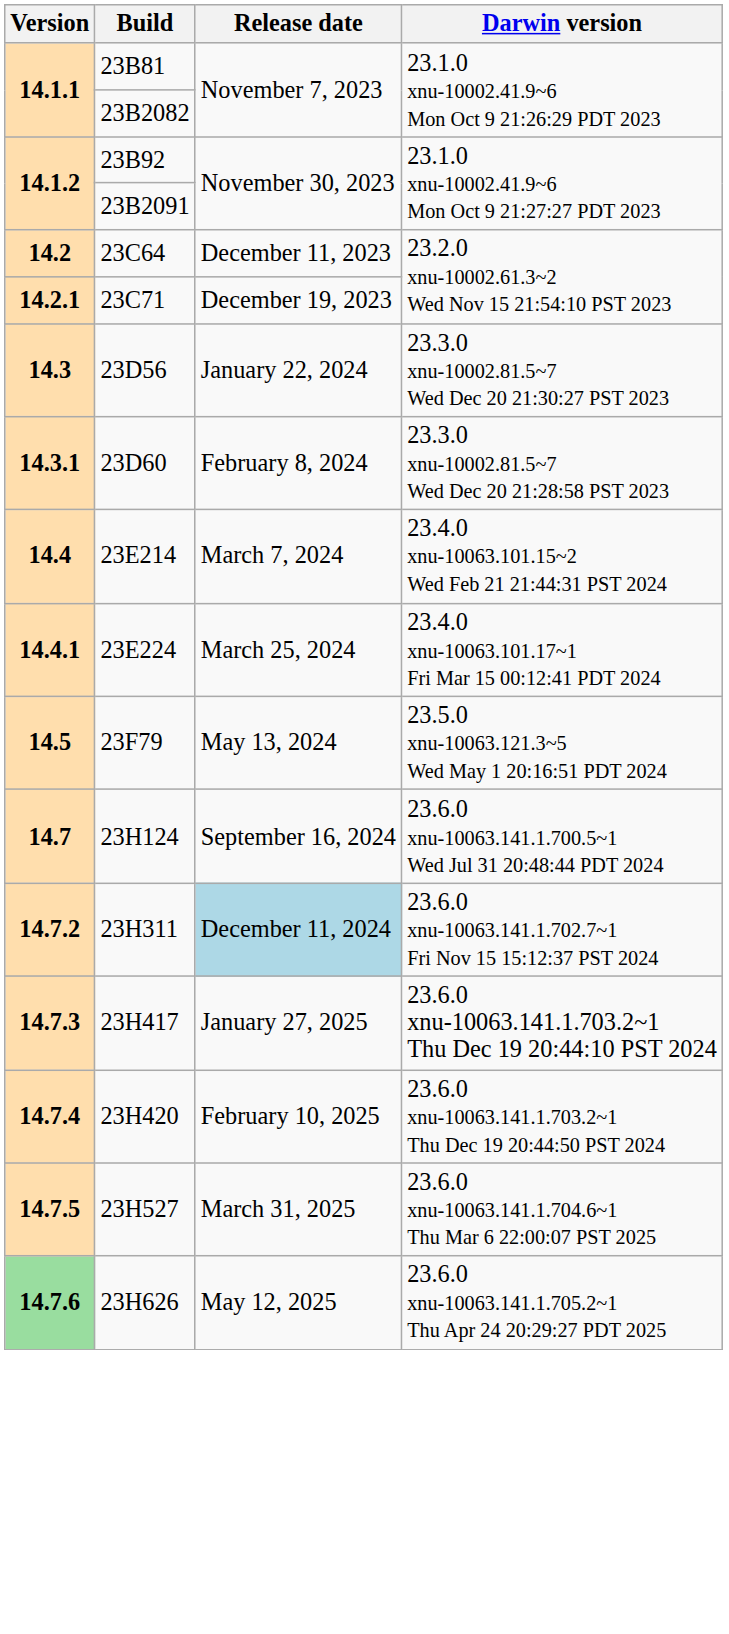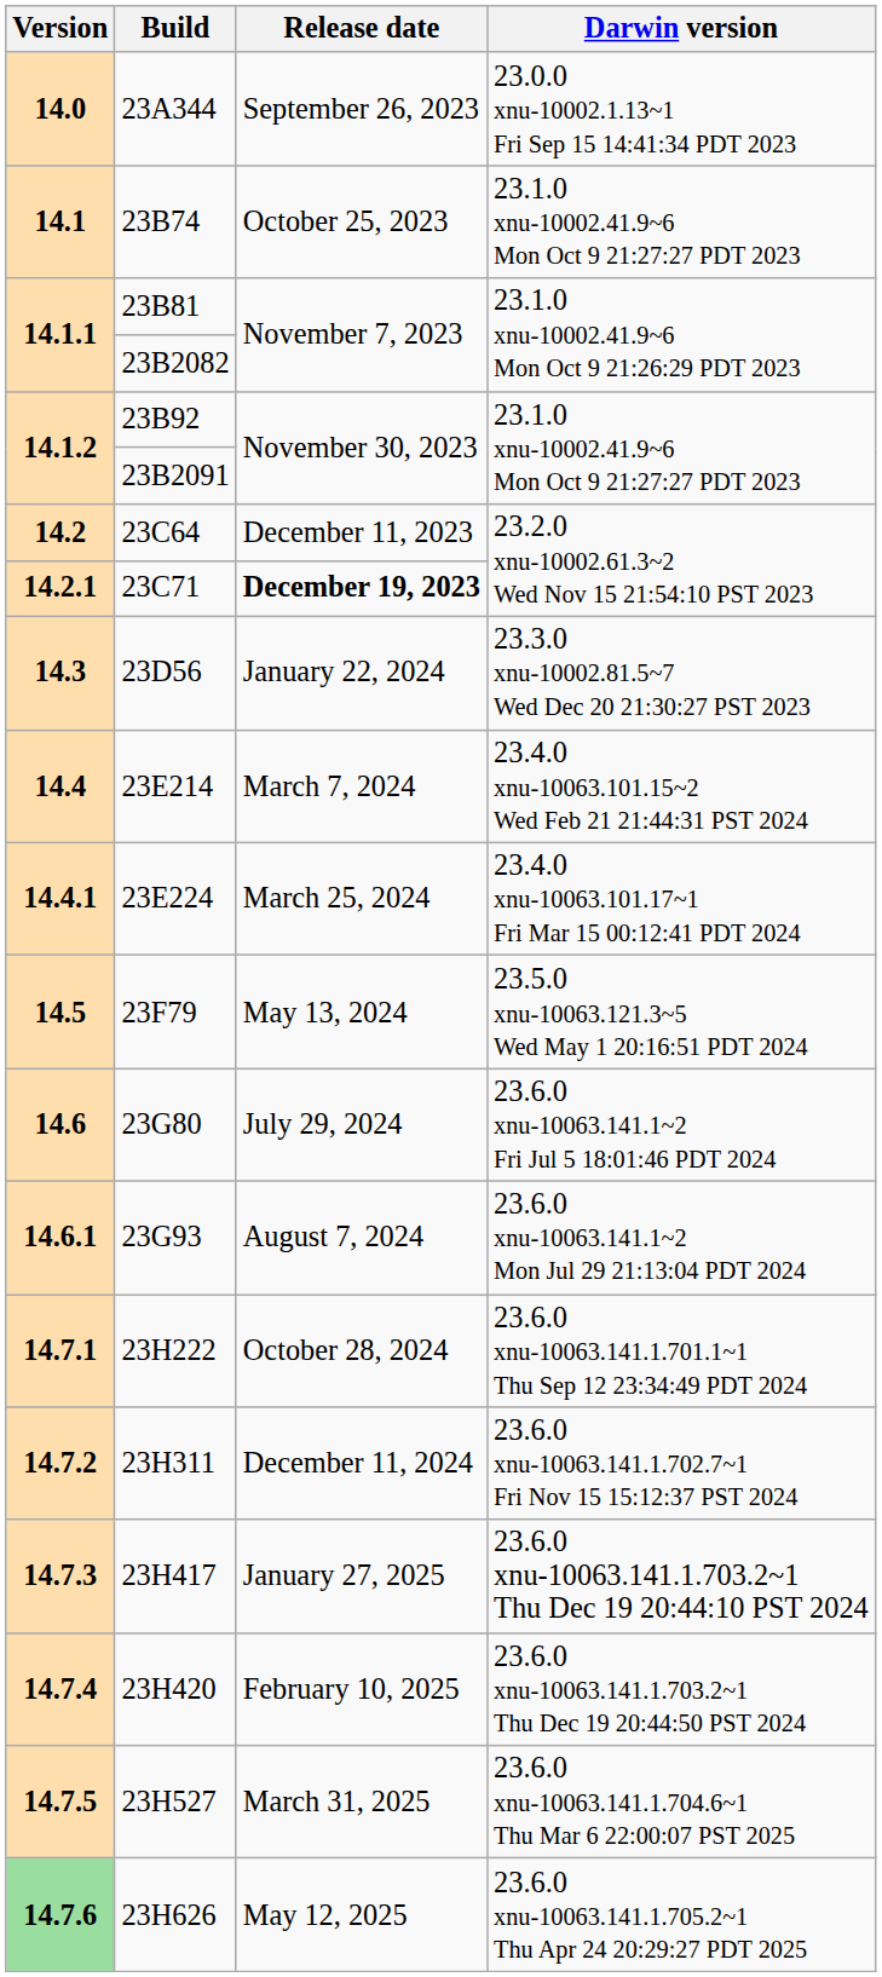+ row: 14.0 | 23A344 | September 26, 2023 | 23.0.0 xnu-10002.1.13~1 Fri Sep 15 14:41:34 PDT 2023
+ row: 14.1 | 23B74 | October 25, 2023 | 23.1.0 xnu-10002.41.9~6 Mon Oct 9 21:27:27 PDT 2023
14.2.1 | Release date: normal -> bold
- row: 14.3.1 | 23D60 | February 8, 2024 | 23.3.0 xnu-10002.81.5~7 Wed Dec 20 21:28:58 PST 2023
+ row: 14.6 | 23G80 | July 29, 2024 | 23.6.0 xnu-10063.141.1~2 Fri Jul 5 18:01:46 PDT 2024
+ row: 14.6.1 | 23G93 | August 7, 2024 | 23.6.0 xnu-10063.141.1~2 Mon Jul 29 21:13:04 PDT 2024
- row: 14.7 | 23H124 | September 16, 2024 | 23.6.0 xnu-10063.141.1.700.5~1 Wed Jul 31 20:48:44 PDT 2024
+ row: 14.7.1 | 23H222 | October 28, 2024 | 23.6.0 xnu-10063.141.1.701.1~1 Thu Sep 12 23:34:49 PDT 2024
14.7.2 | Release date: lightblue background -> no background
